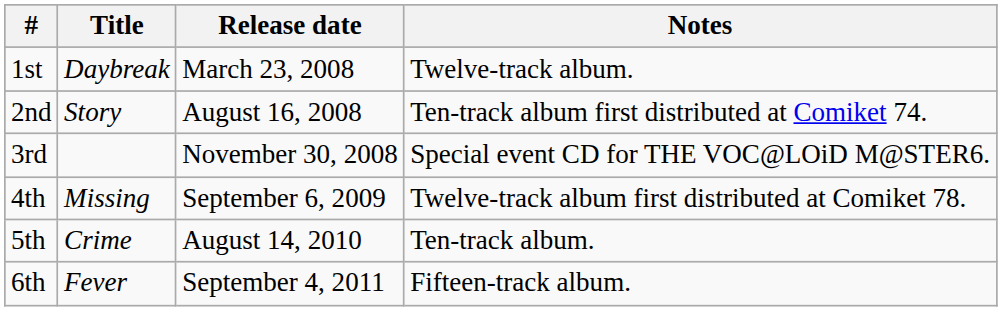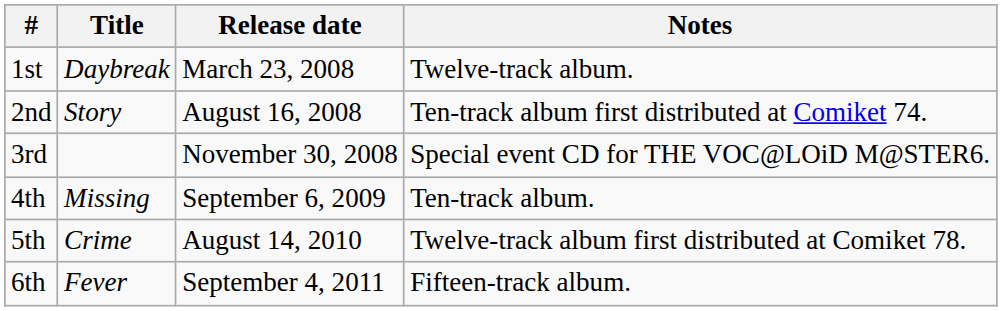4th | Notes: Twelve-track album first distributed at Comiket 78. -> Ten-track album.
5th | Notes: Ten-track album. -> Twelve-track album first distributed at Comiket 78.
